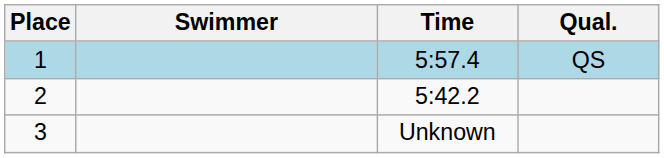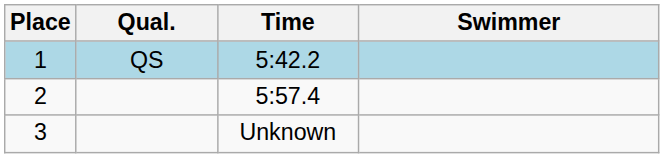columns swapped: Swimmer <-> Qual.
1 | Time: 5:57.4 -> 5:42.2
2 | Time: 5:42.2 -> 5:57.4
